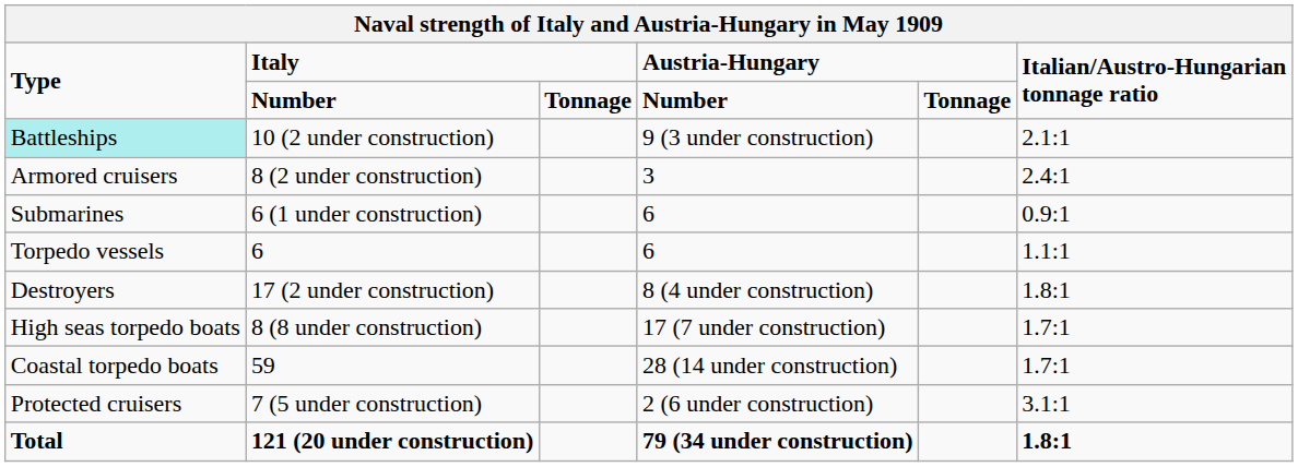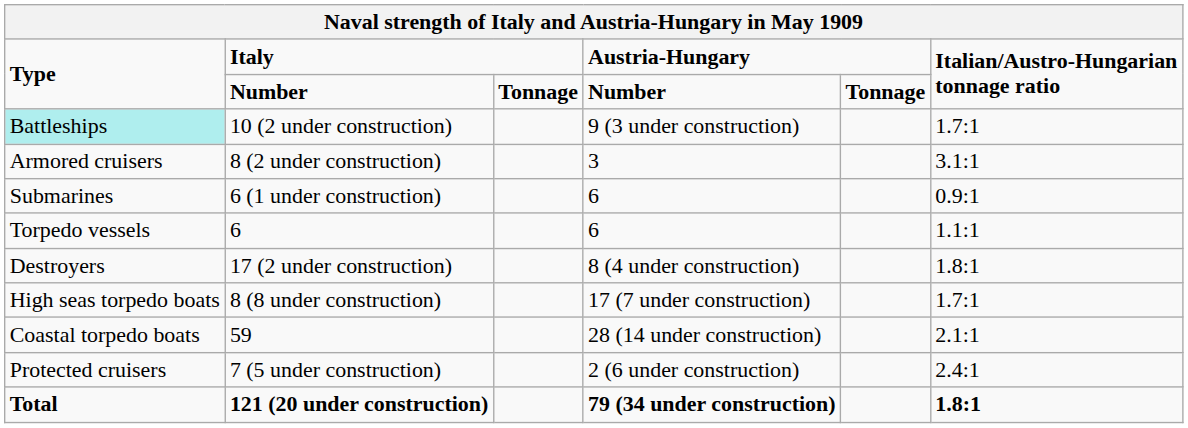10 (2 under construction) | column 6: 2.1:1 -> 1.7:1
8 (2 under construction) | column 6: 2.4:1 -> 3.1:1
59 | column 6: 1.7:1 -> 2.1:1
7 (5 under construction) | column 6: 3.1:1 -> 2.4:1
